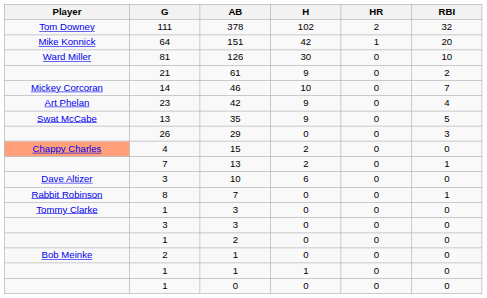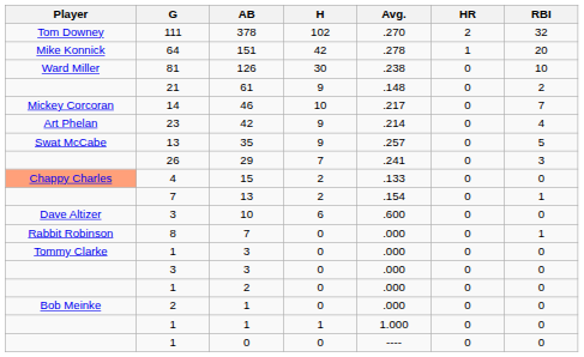+ column: Avg. | .270 | .278 | .238 | .148 | .217 | .214 | .257 | .241 | .133 | .154 | .600 | .000 | .000 | .000 | .000 | .000 | 1.000 | ----
29 | H: 0 -> 7
